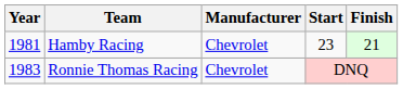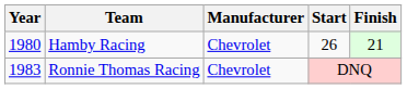Hamby Racing | Year: 1981 -> 1980
Hamby Racing | Start: 23 -> 26
